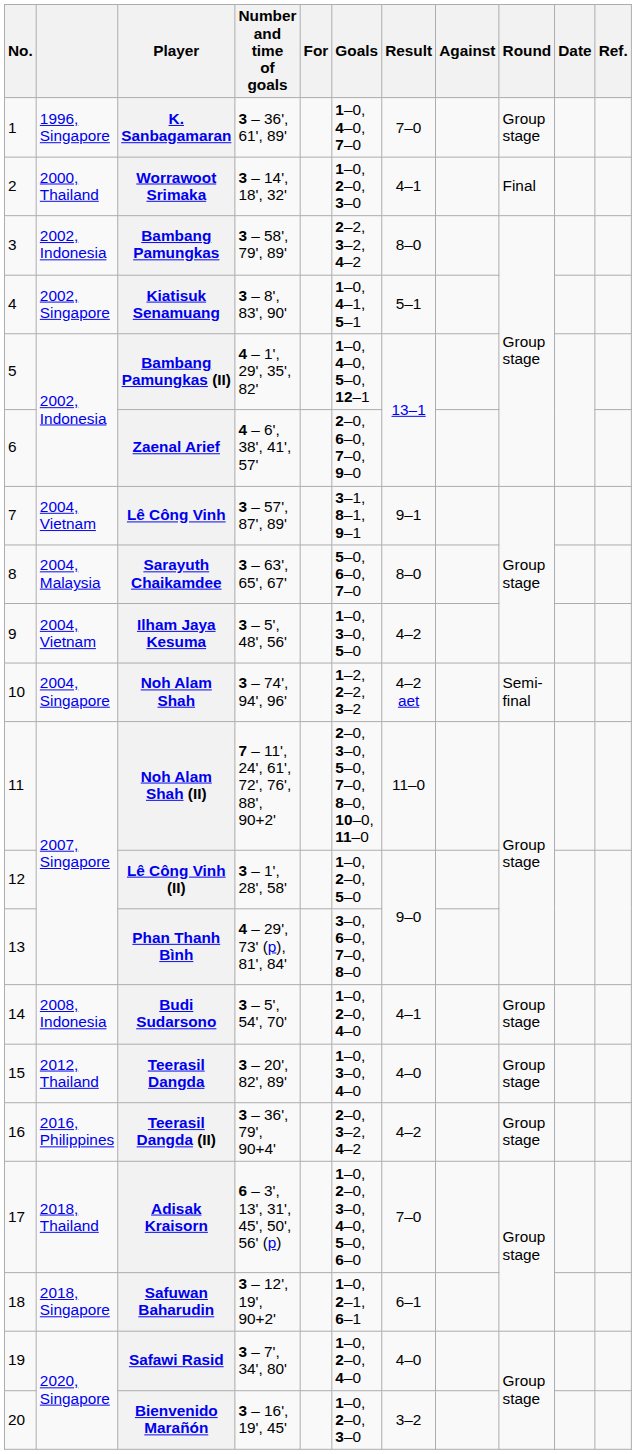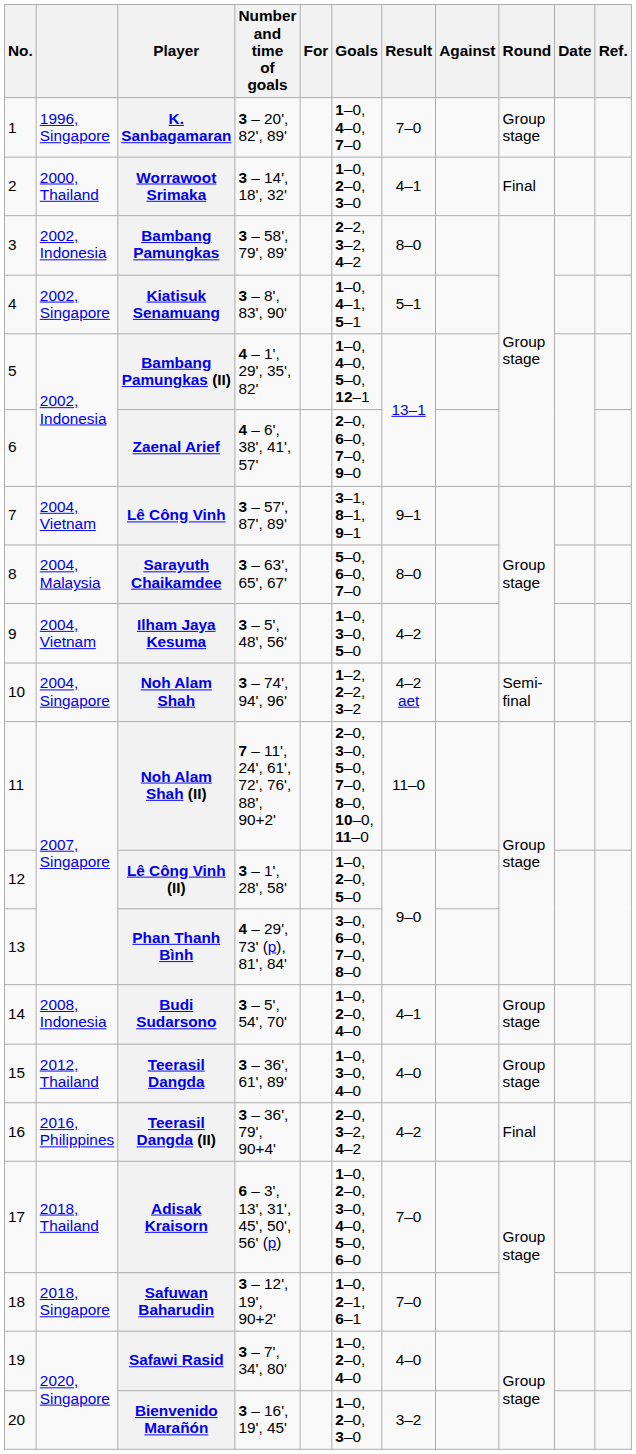K. Sanbagamaran | Number and time of goals: 3 – 36', 61', 89' -> 3 – 20', 82', 89'
Teerasil Dangda | Number and time of goals: 3 – 20', 82', 89' -> 3 – 36', 61', 89'
Teerasil Dangda (II) | Round: Group stage -> Final
Safuwan Baharudin | Result: 6–1 -> 7–0
